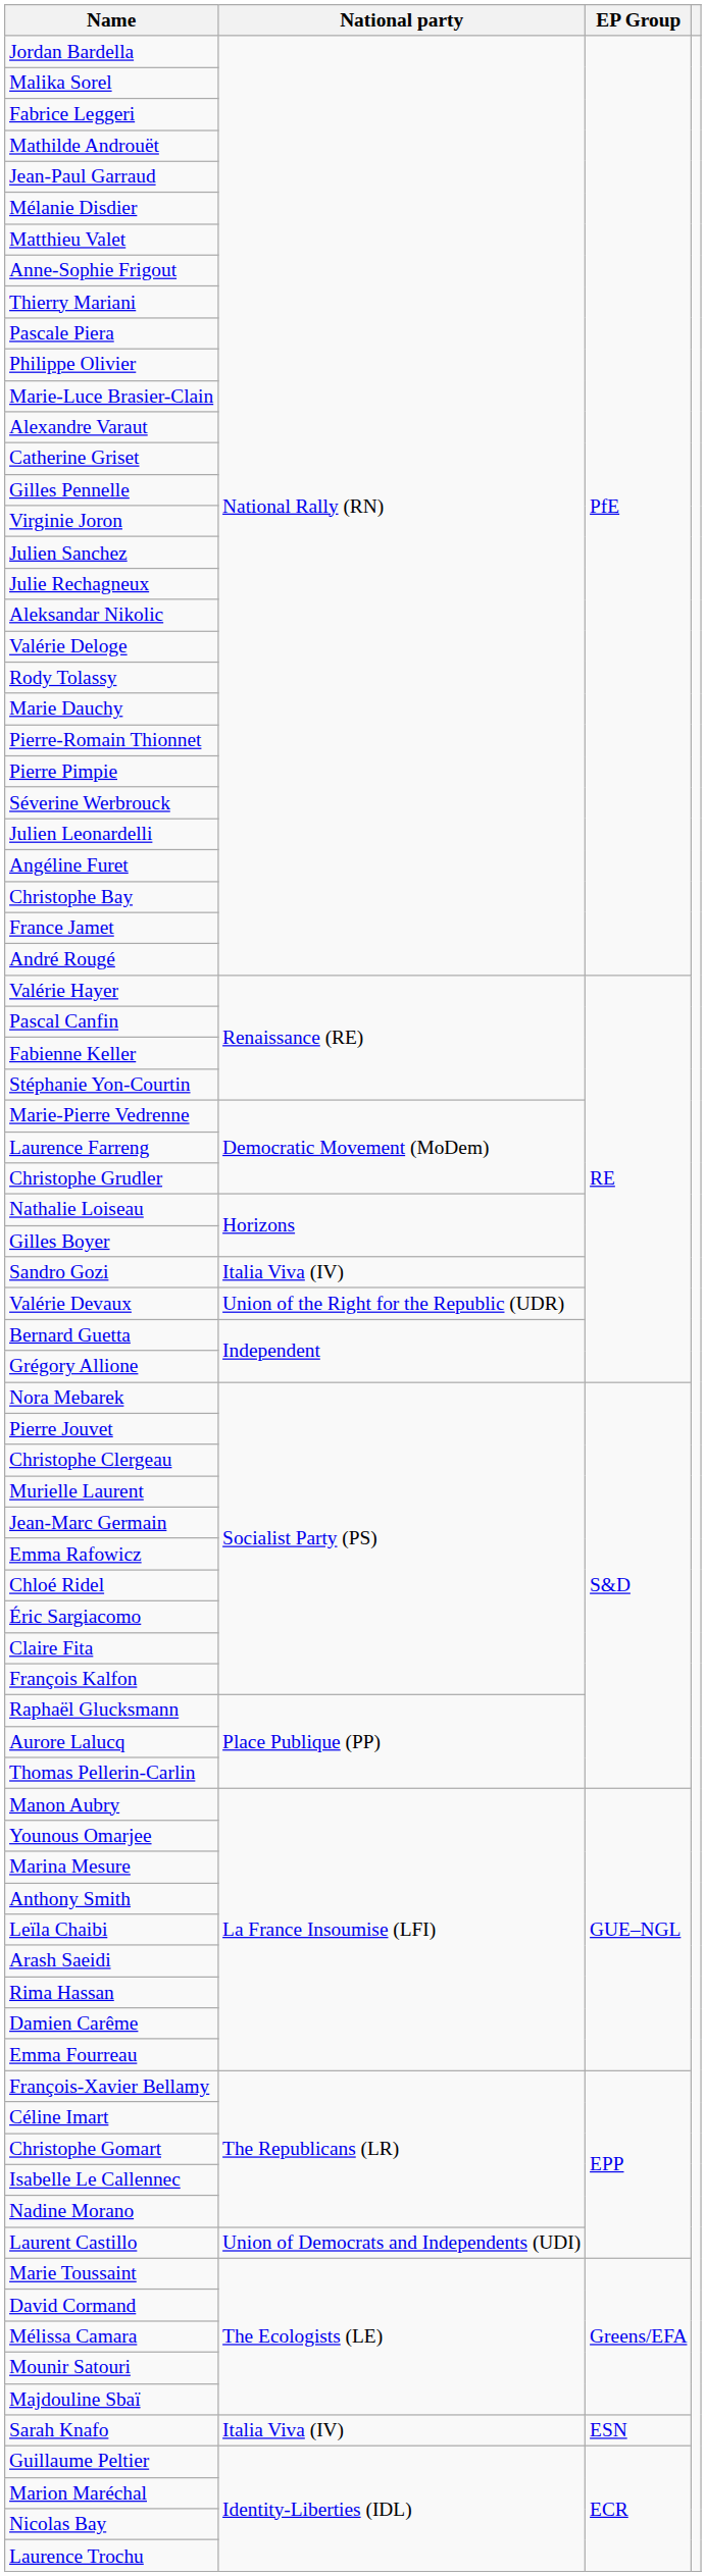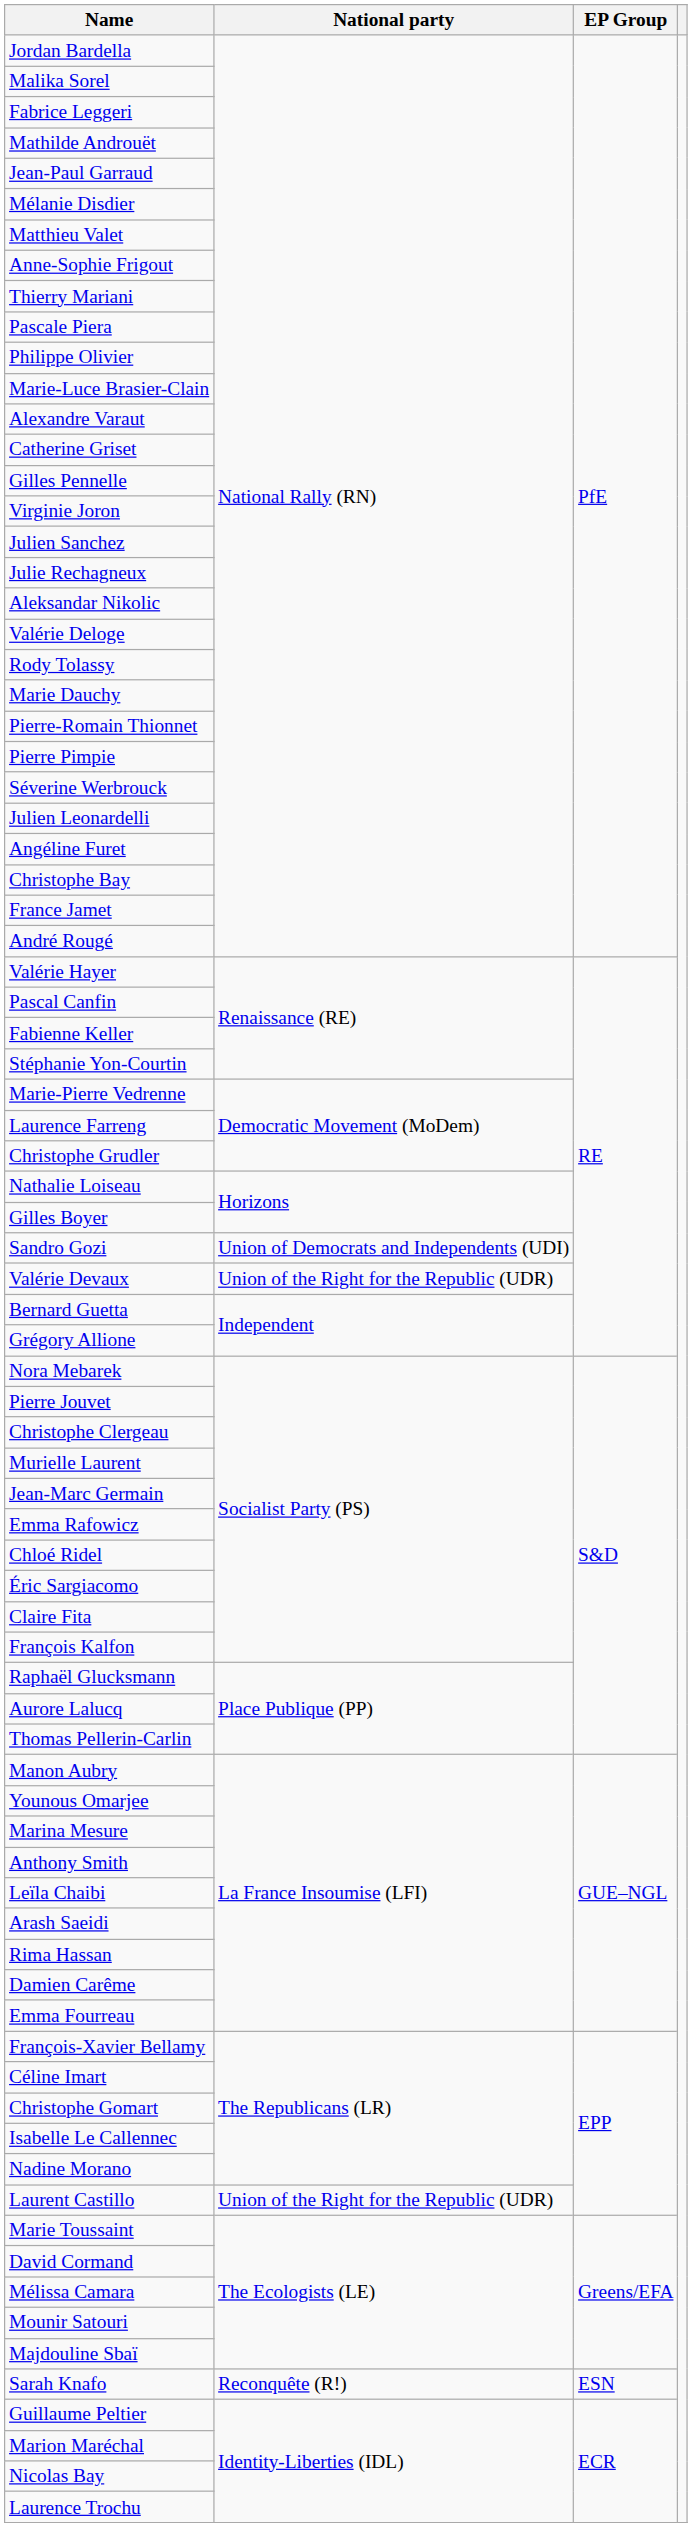Sandro Gozi | National party: Italia Viva (IV) -> Union of Democrats and Independents (UDI)
Laurent Castillo | National party: Union of Democrats and Independents (UDI) -> Union of the Right for the Republic (UDR)
Sarah Knafo | National party: Italia Viva (IV) -> Reconquête (R!)
